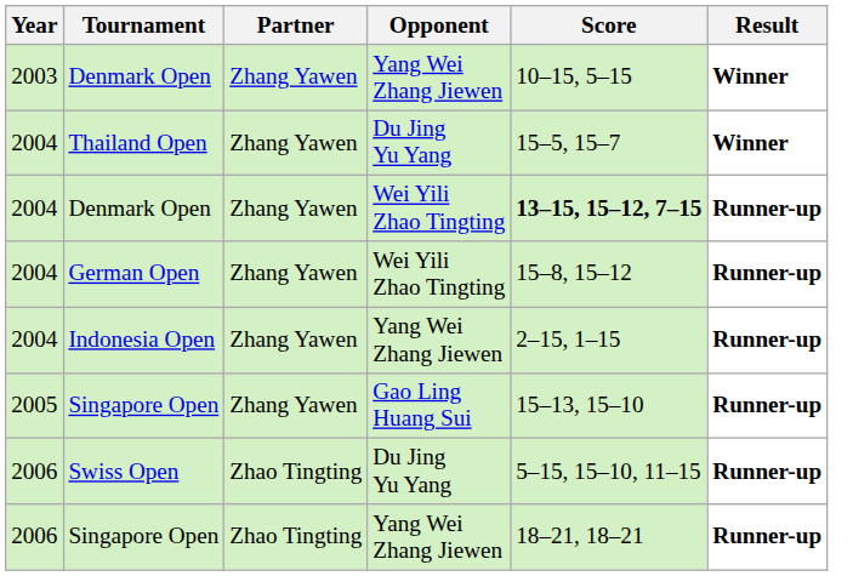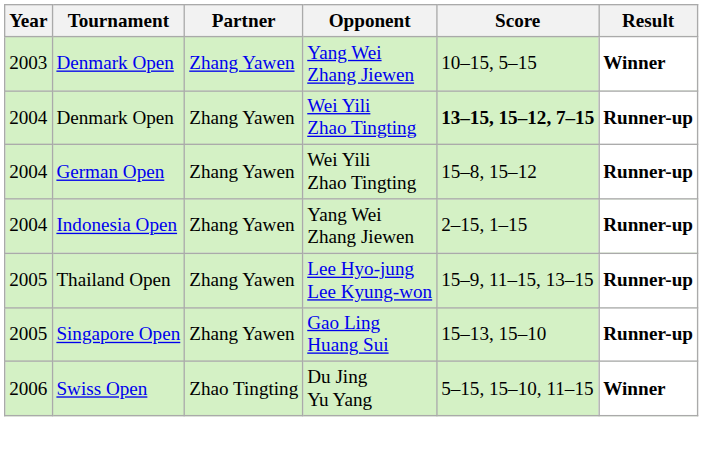- row: 2004 | Thailand Open | Zhang Yawen | Du Jing Yu Yang | 15–5, 15–7 | Winner
+ row: 2005 | Thailand Open | Zhang Yawen | Lee Hyo-jung Lee Kyung-won | 15–9, 11–15, 13–15 | Runner-up
Swiss Open | Result: Runner-up -> Winner
- row: 2006 | Singapore Open | Zhao Tingting | Yang Wei Zhang Jiewen | 18–21, 18–21 | Runner-up
